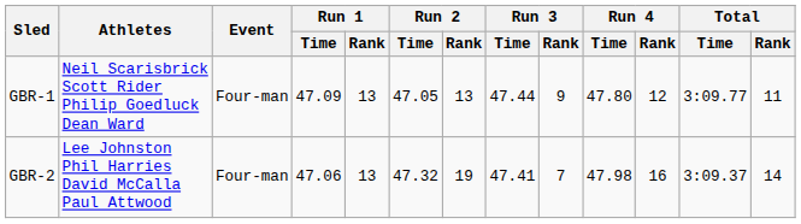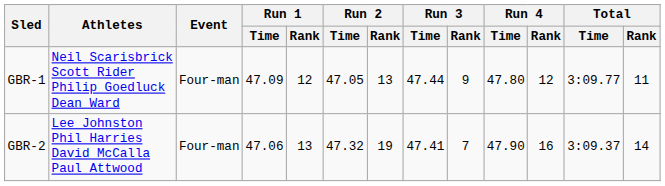GBR-1 | Run 1 / Rank: 13 -> 12
GBR-2 | Run 4 / Time: 47.98 -> 47.90
